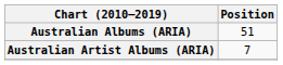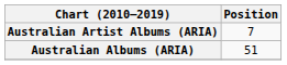rows swapped: Australian Albums (ARIA) <-> Australian Artist Albums (ARIA)
